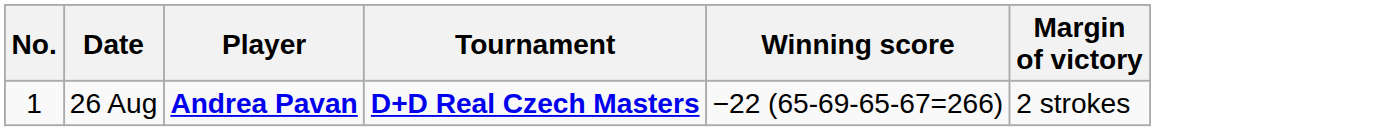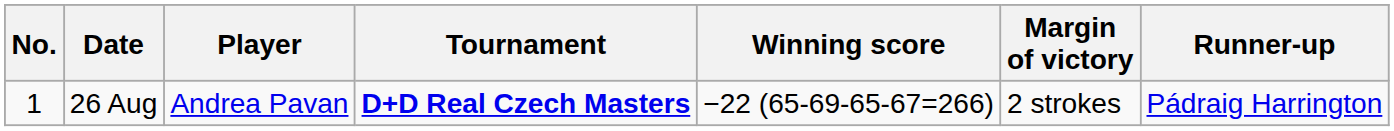+ column: Runner-up | Pádraig Harrington
26 Aug | Player: bold -> normal
